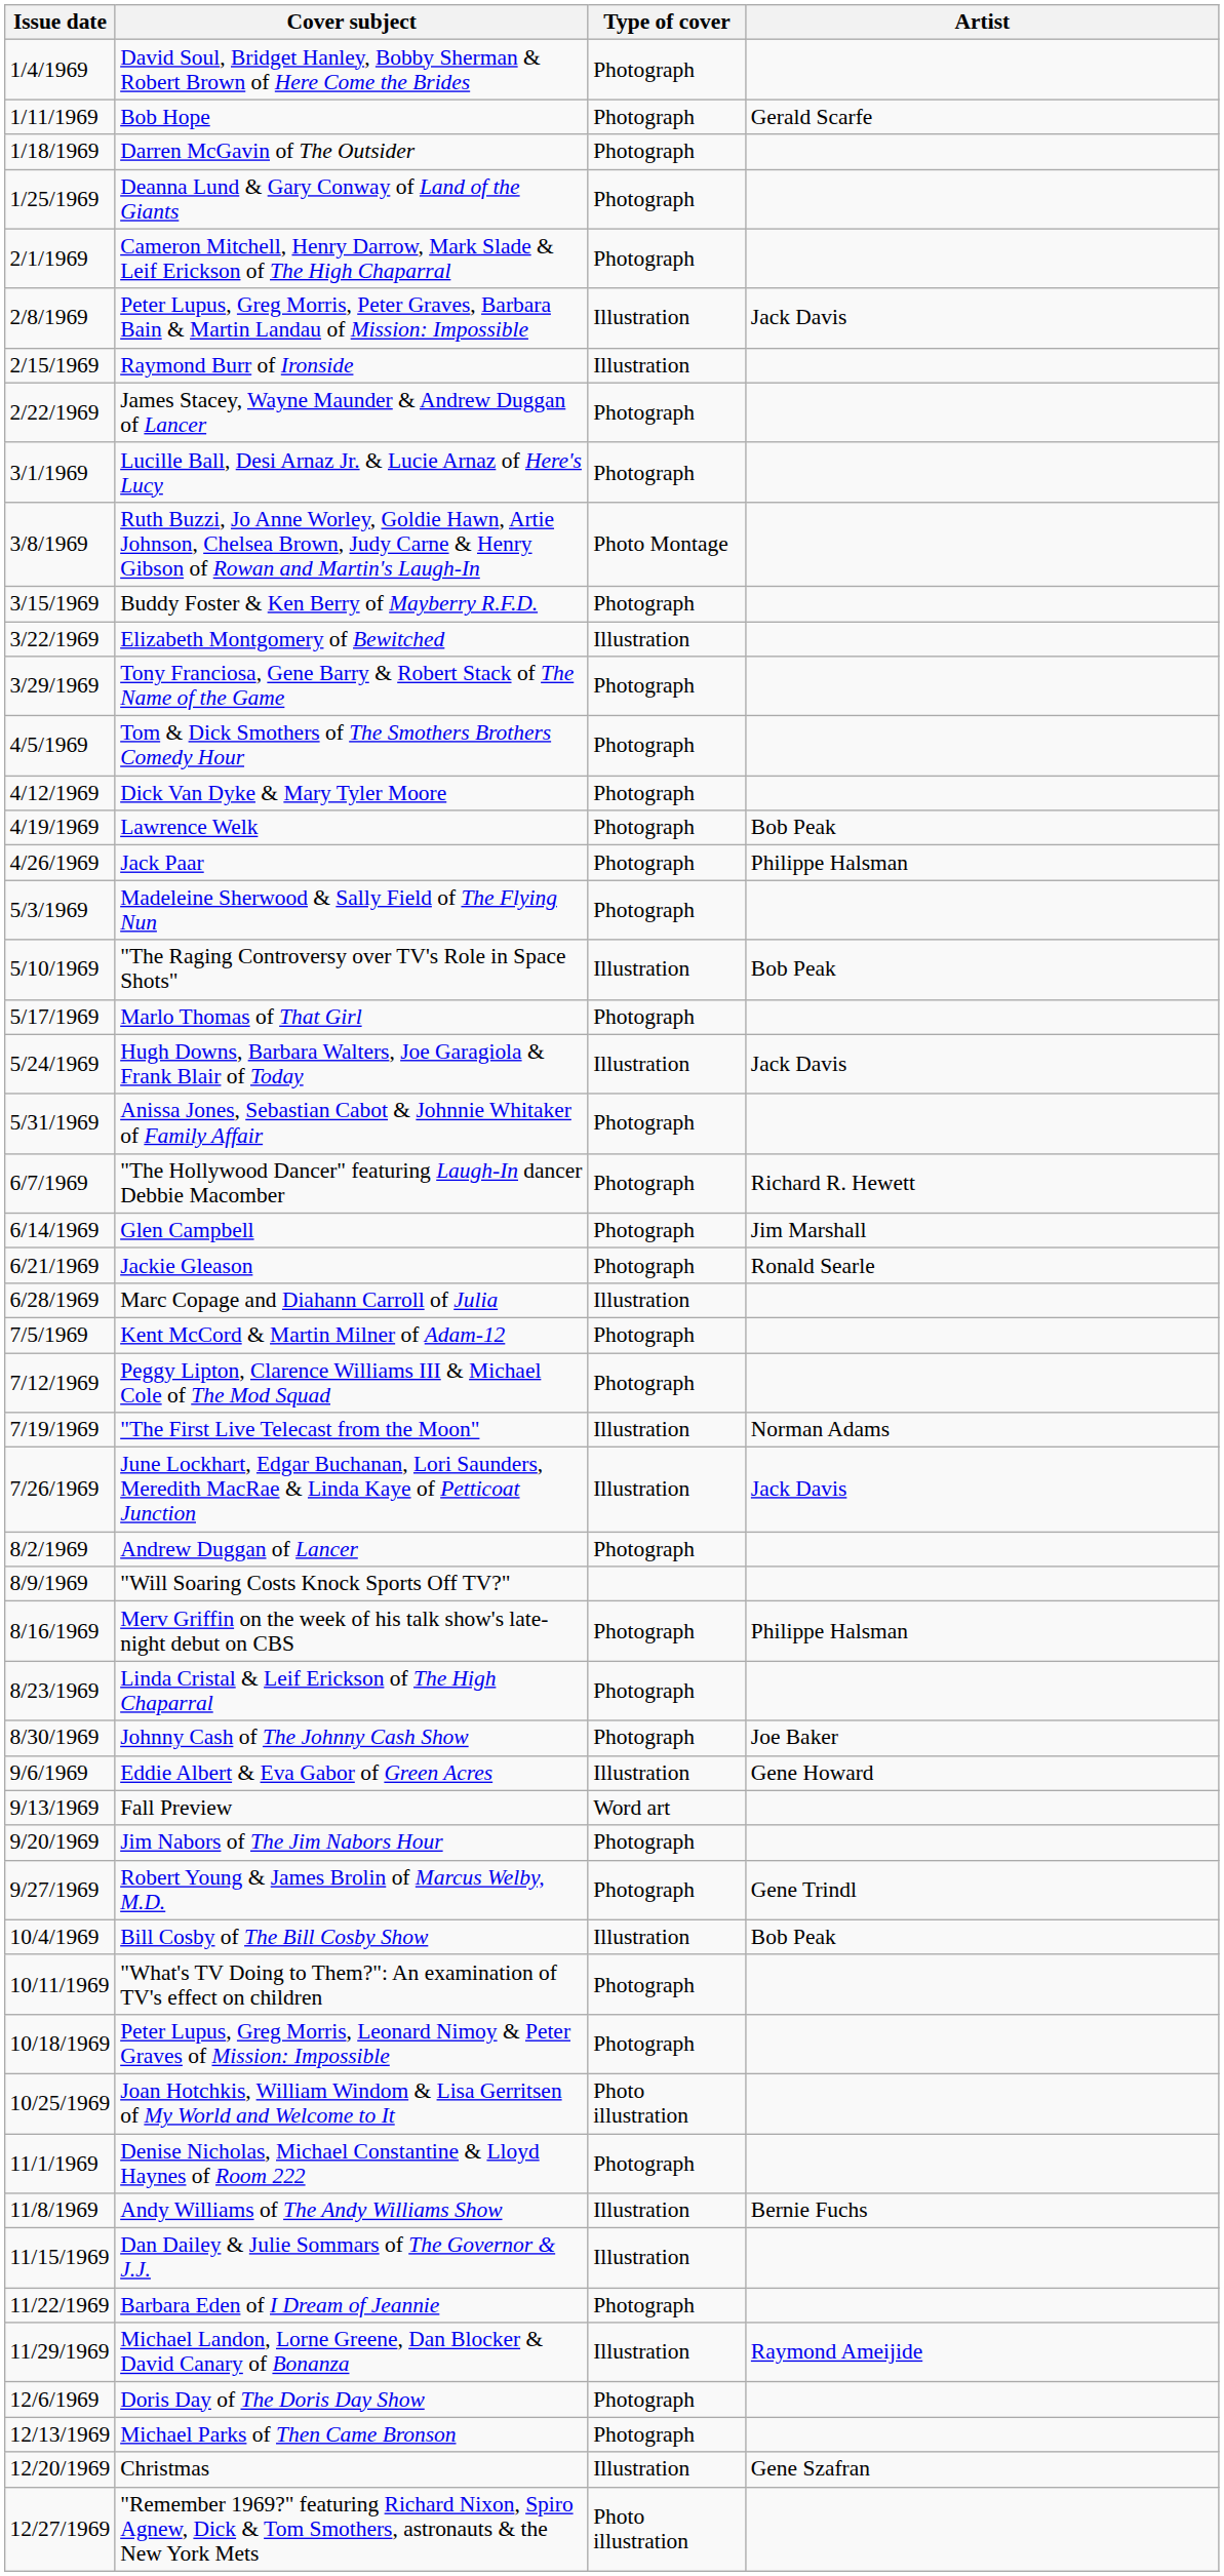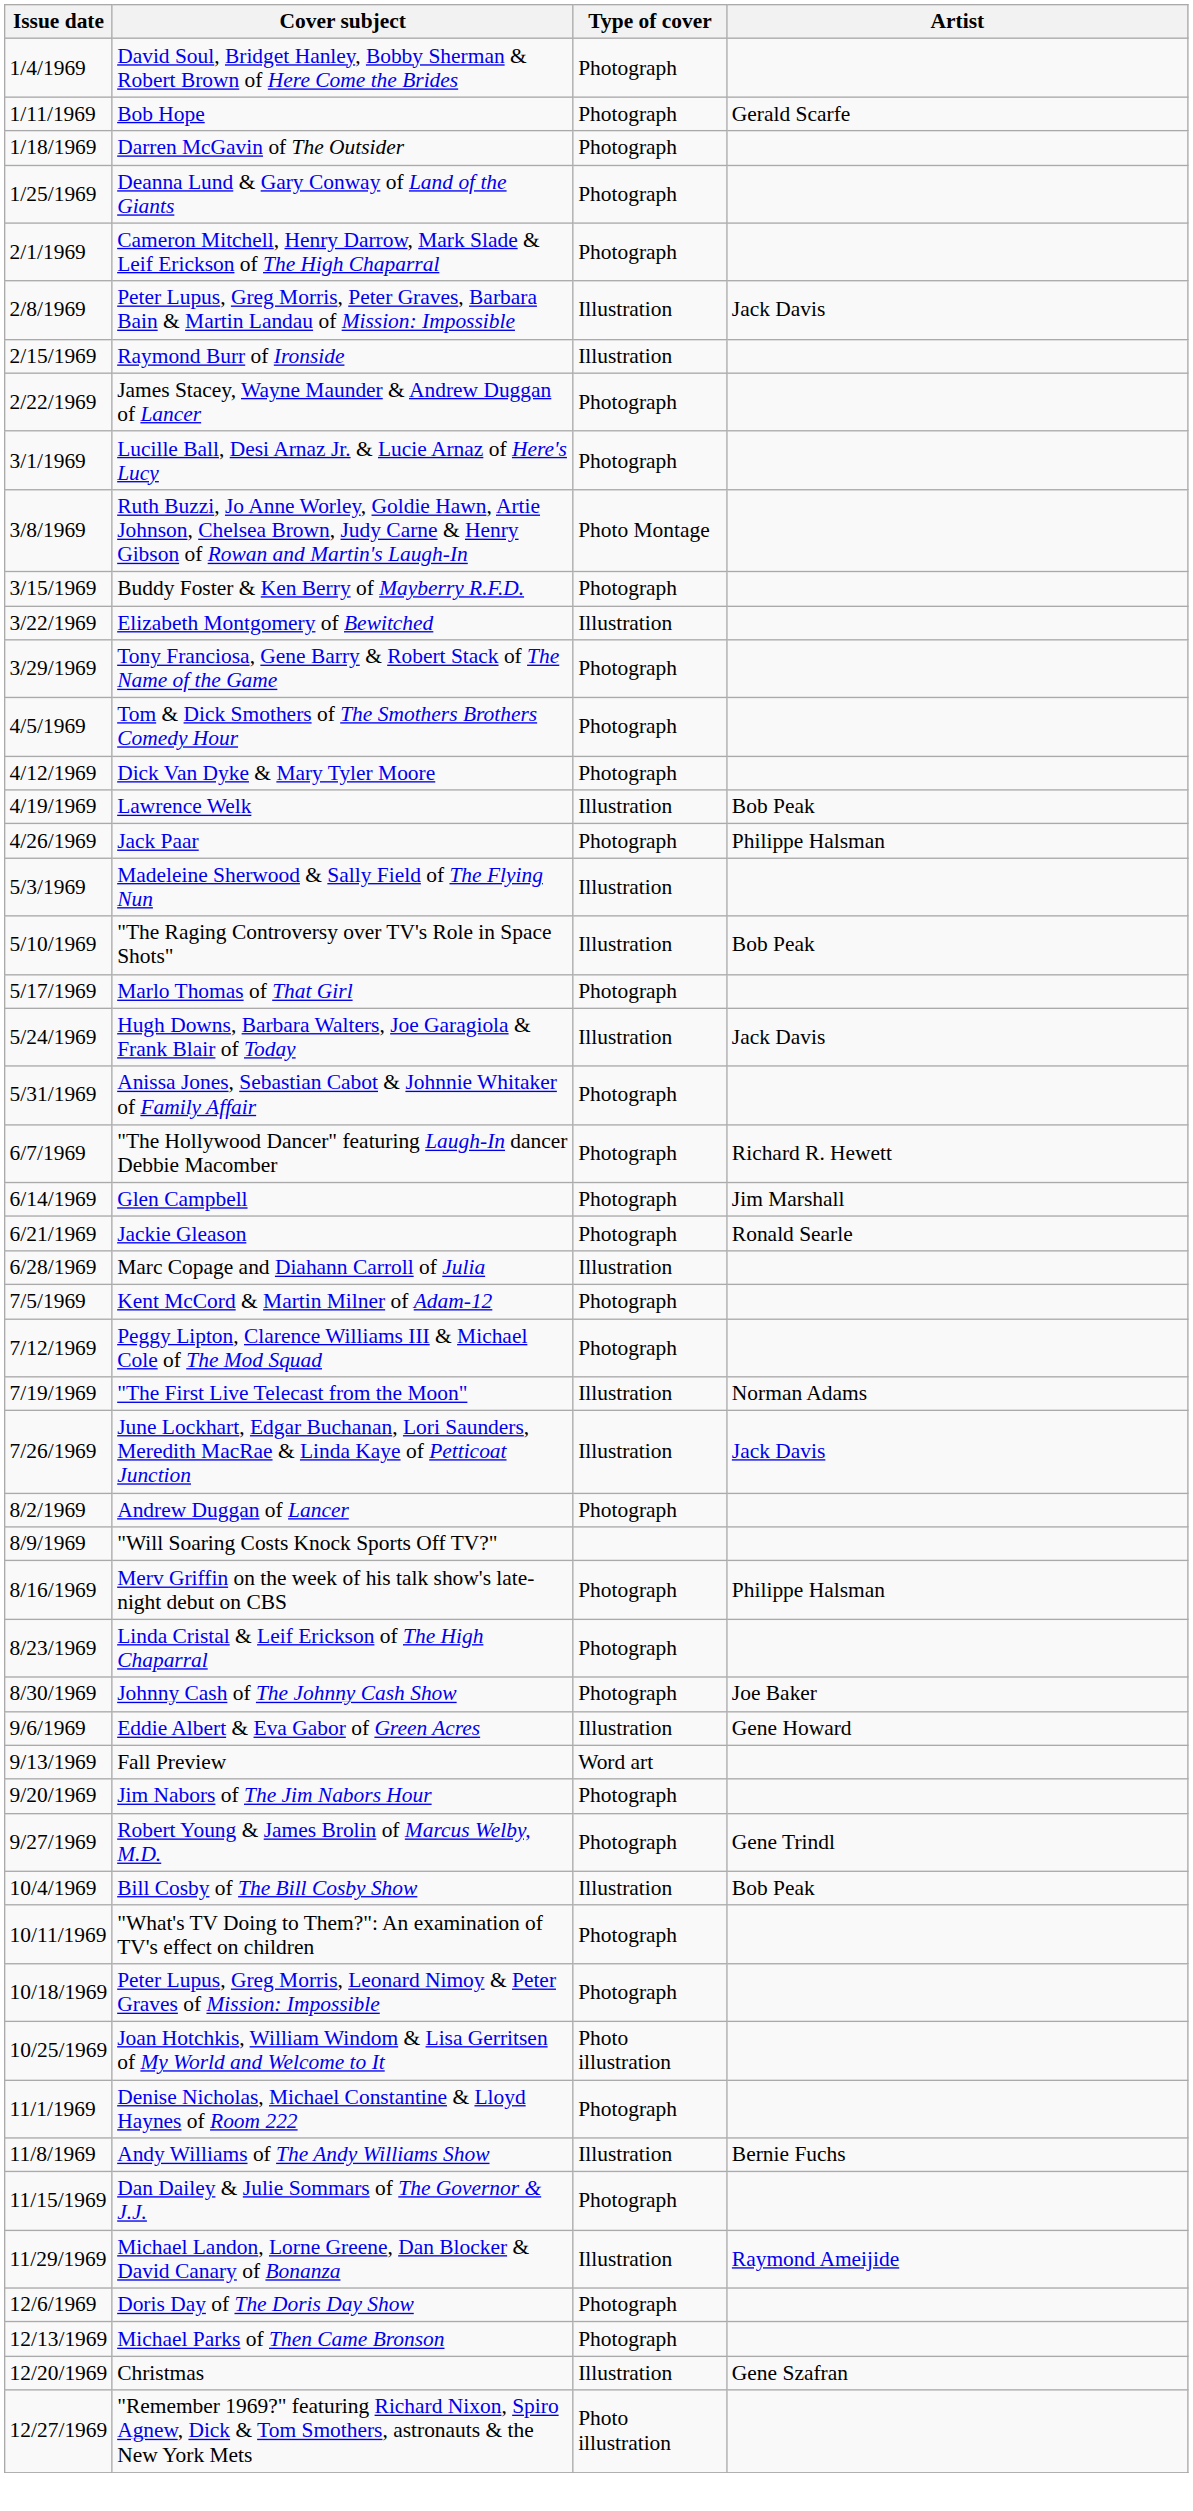Lawrence Welk | Type of cover: Photograph -> Illustration
Madeleine Sherwood & Sally Field of The Flying Nun | Type of cover: Photograph -> Illustration
Dan Dailey & Julie Sommars of The Governor & J.J. | Type of cover: Illustration -> Photograph
- row: 11/22/1969 | Barbara Eden of I Dream of Jeannie | Photograph
